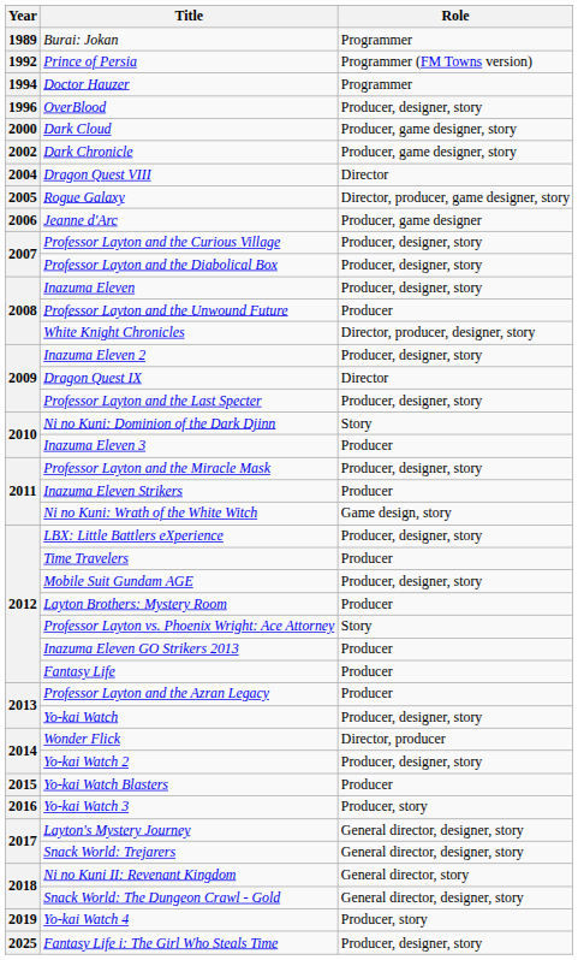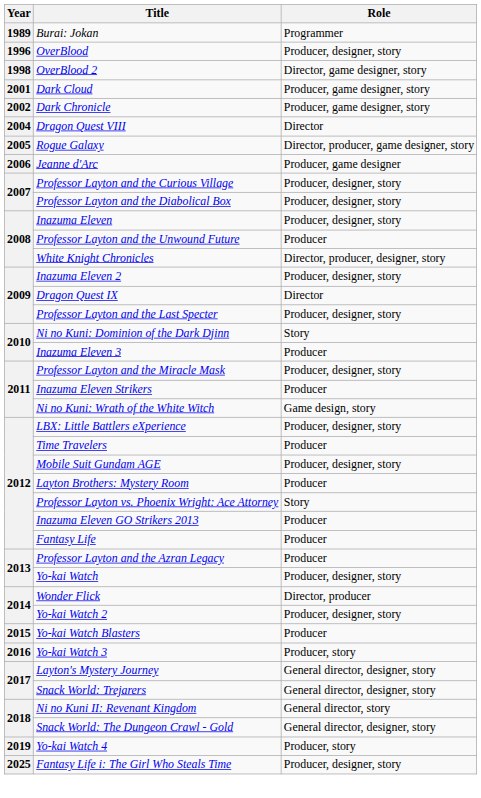- row: 1992 | Prince of Persia | Programmer (FM Towns version)
- row: 1994 | Doctor Hauzer | Programmer
+ row: 1998 | OverBlood 2 | Director, game designer, story
Dark Cloud | Year: 2000 -> 2001
